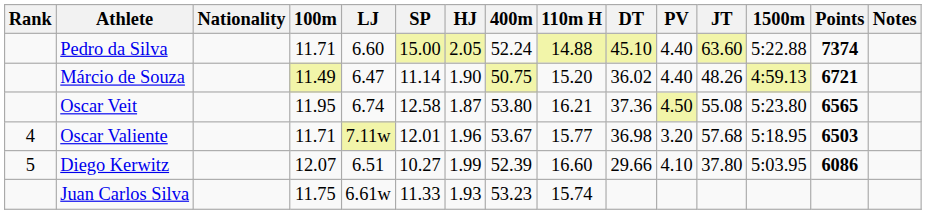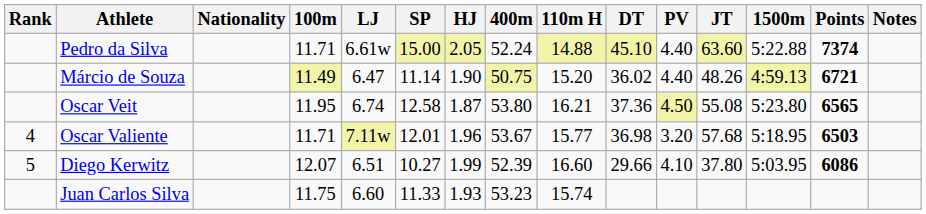Pedro da Silva | LJ: 6.60 -> 6.61w
Juan Carlos Silva | LJ: 6.61w -> 6.60
